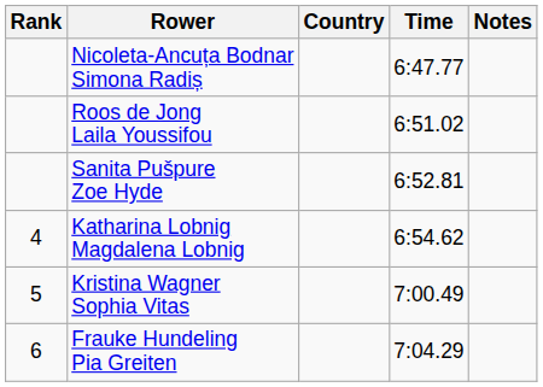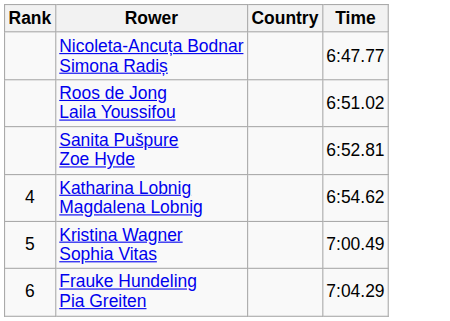- column: Notes
